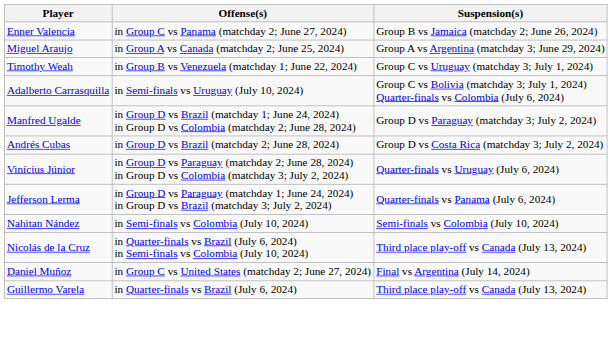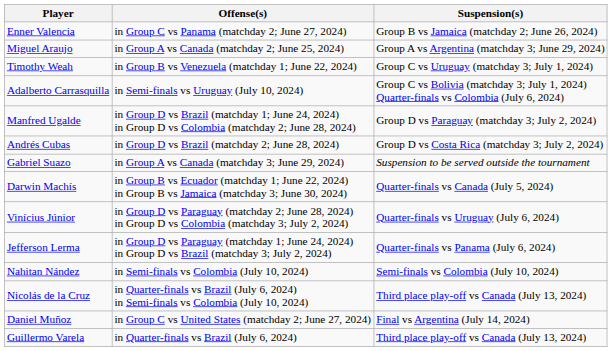+ row: Gabriel Suazo | in Group A vs Canada (matchday 3; June 29, 2024) | Suspension to be served outside the tournament
+ row: Darwin Machís | in Group B vs Ecuador (matchday 1; June 22, 2024) in Group B vs Jamaica (matchday 3; June 30, 2024) | Quarter-finals vs Canada (July 5, 2024)
